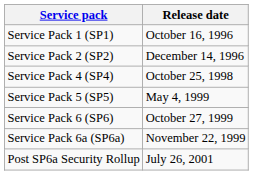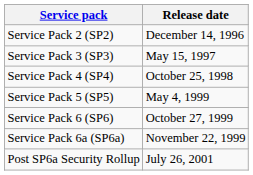- row: Service Pack 1 (SP1) | October 16, 1996
+ row: Service Pack 3 (SP3) | May 15, 1997
